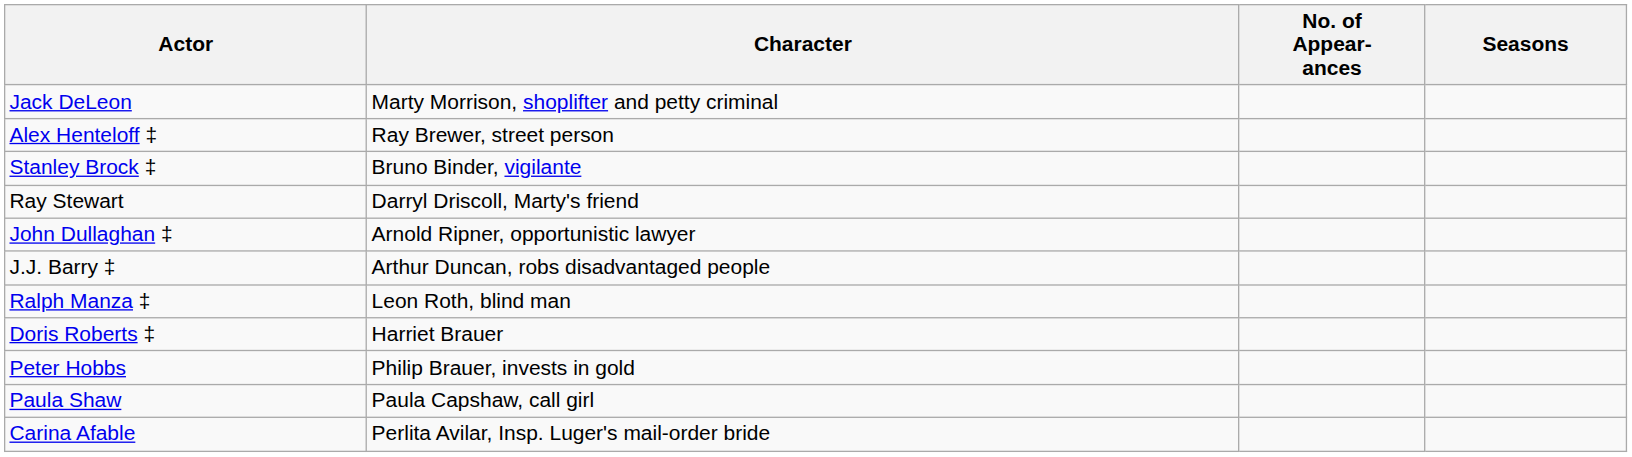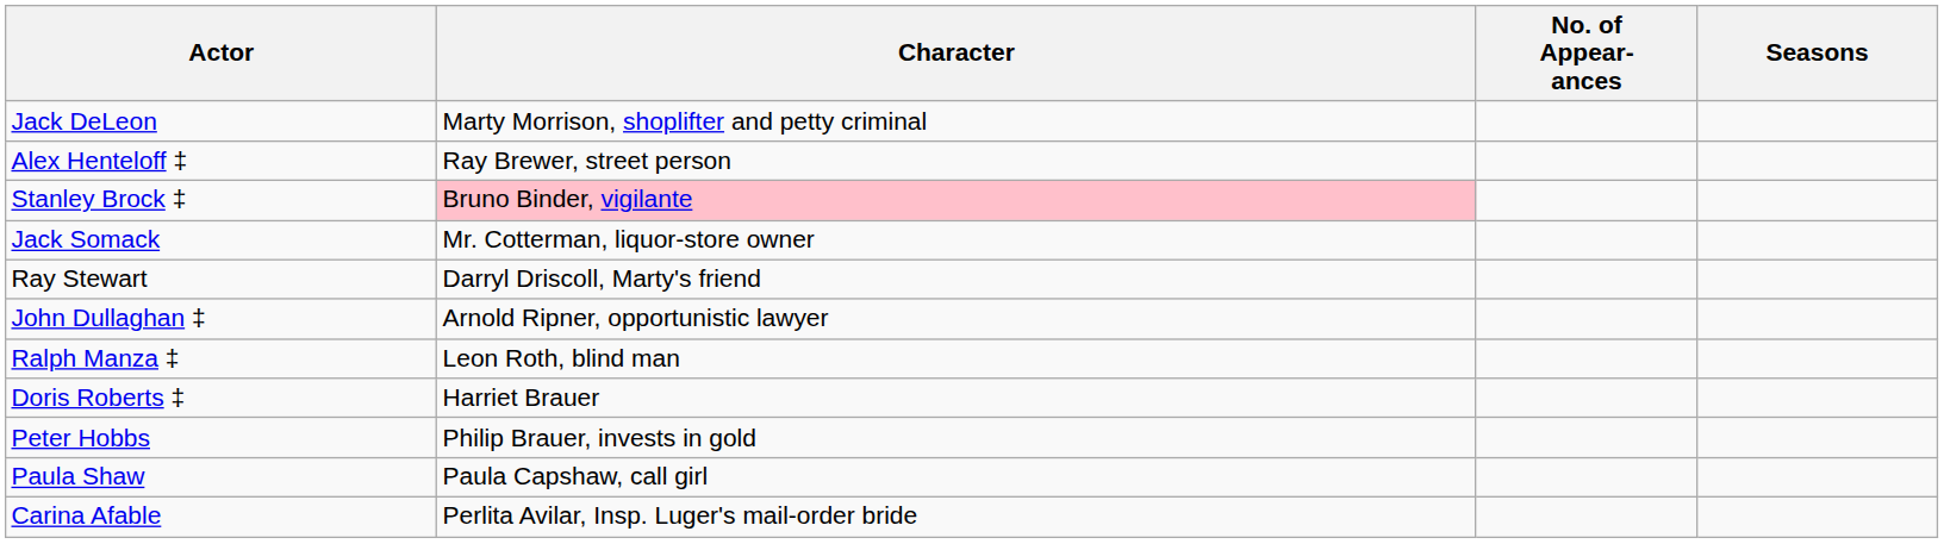Stanley Brock ‡ | Character: no background -> pink background
+ row: Jack Somack | Mr. Cotterman, liquor-store owner
- row: J.J. Barry ‡ | Arthur Duncan, robs disadvantaged people
